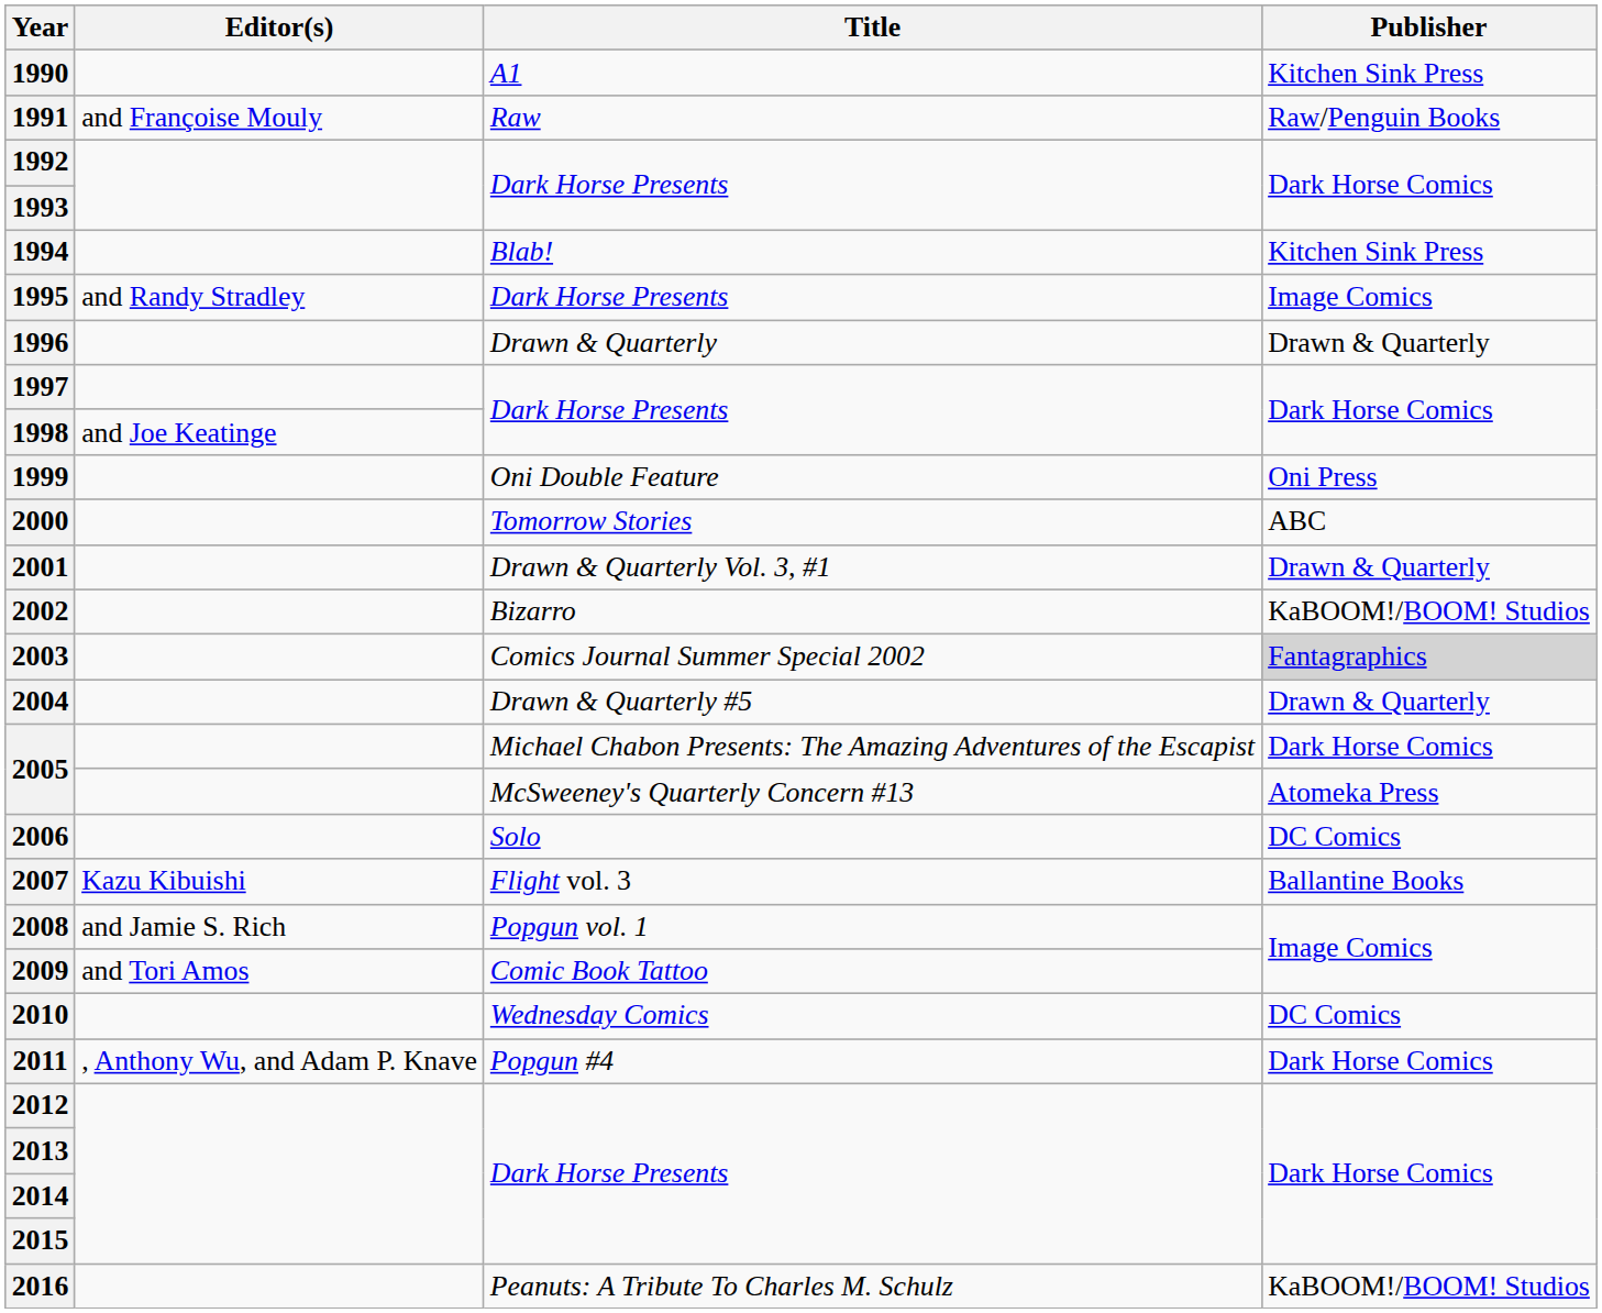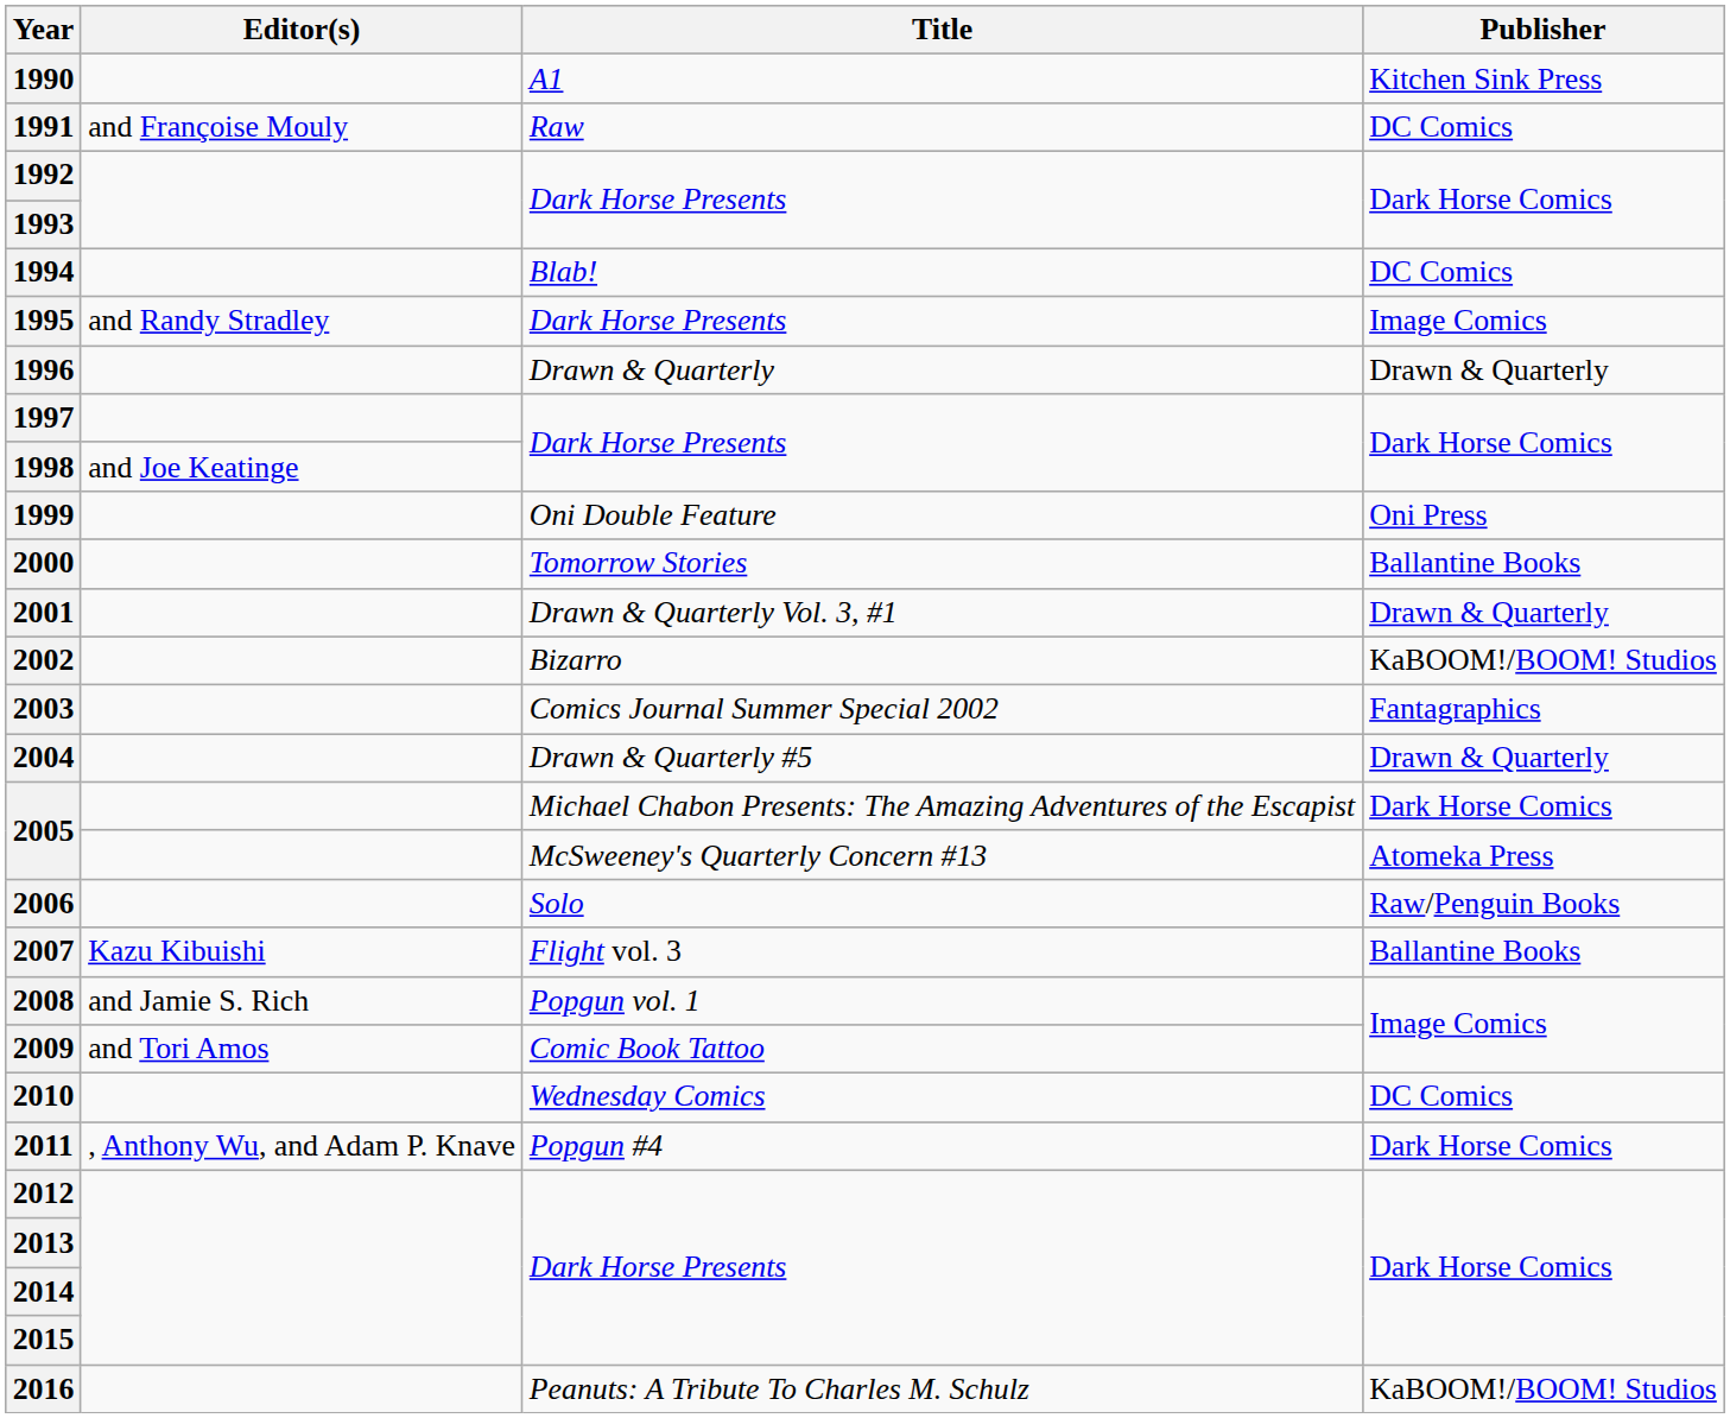1991 | Publisher: Raw/Penguin Books -> DC Comics
1994 | Publisher: Kitchen Sink Press -> DC Comics
2000 | Publisher: ABC -> Ballantine Books
2003 | Publisher: lightgrey background -> no background
2006 | Publisher: DC Comics -> Raw/Penguin Books
